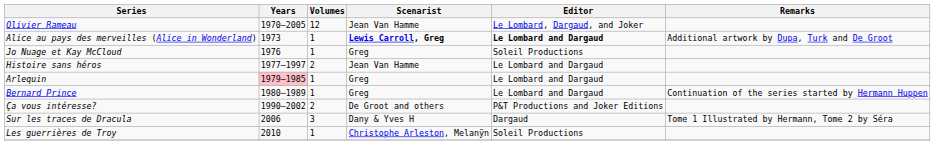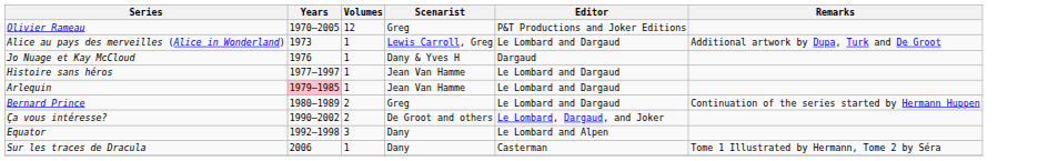Olivier Rameau | Scenarist: Jean Van Hamme -> Greg
Olivier Rameau | Editor: Le Lombard, Dargaud, and Joker -> P&T Productions and Joker Editions
Alice au pays des merveilles (Alice in Wonderland) | Scenarist: bold -> normal
Alice au pays des merveilles (Alice in Wonderland) | Editor: bold -> normal
Jo Nuage et Kay McCloud | Scenarist: Greg -> Dany & Yves H
Jo Nuage et Kay McCloud | Editor: Soleil Productions -> Dargaud
Histoire sans héros | Volumes: 2 -> 1
Arlequin | Scenarist: Greg -> Jean Van Hamme
Bernard Prince | Volumes: 1 -> 2
Ça vous intéresse? | Editor: P&T Productions and Joker Editions -> Le Lombard, Dargaud, and Joker
+ row: Equator | 1992–1998 | 3 | Dany | Le Lombard and Alpen
Sur les traces de Dracula | Volumes: 3 -> 1
Sur les traces de Dracula | Scenarist: Dany & Yves H -> Dany
Sur les traces de Dracula | Editor: Dargaud -> Casterman
- row: Les guerrières de Troy | 2010 | 1 | Christophe Arleston, Melanÿn | Soleil Productions
